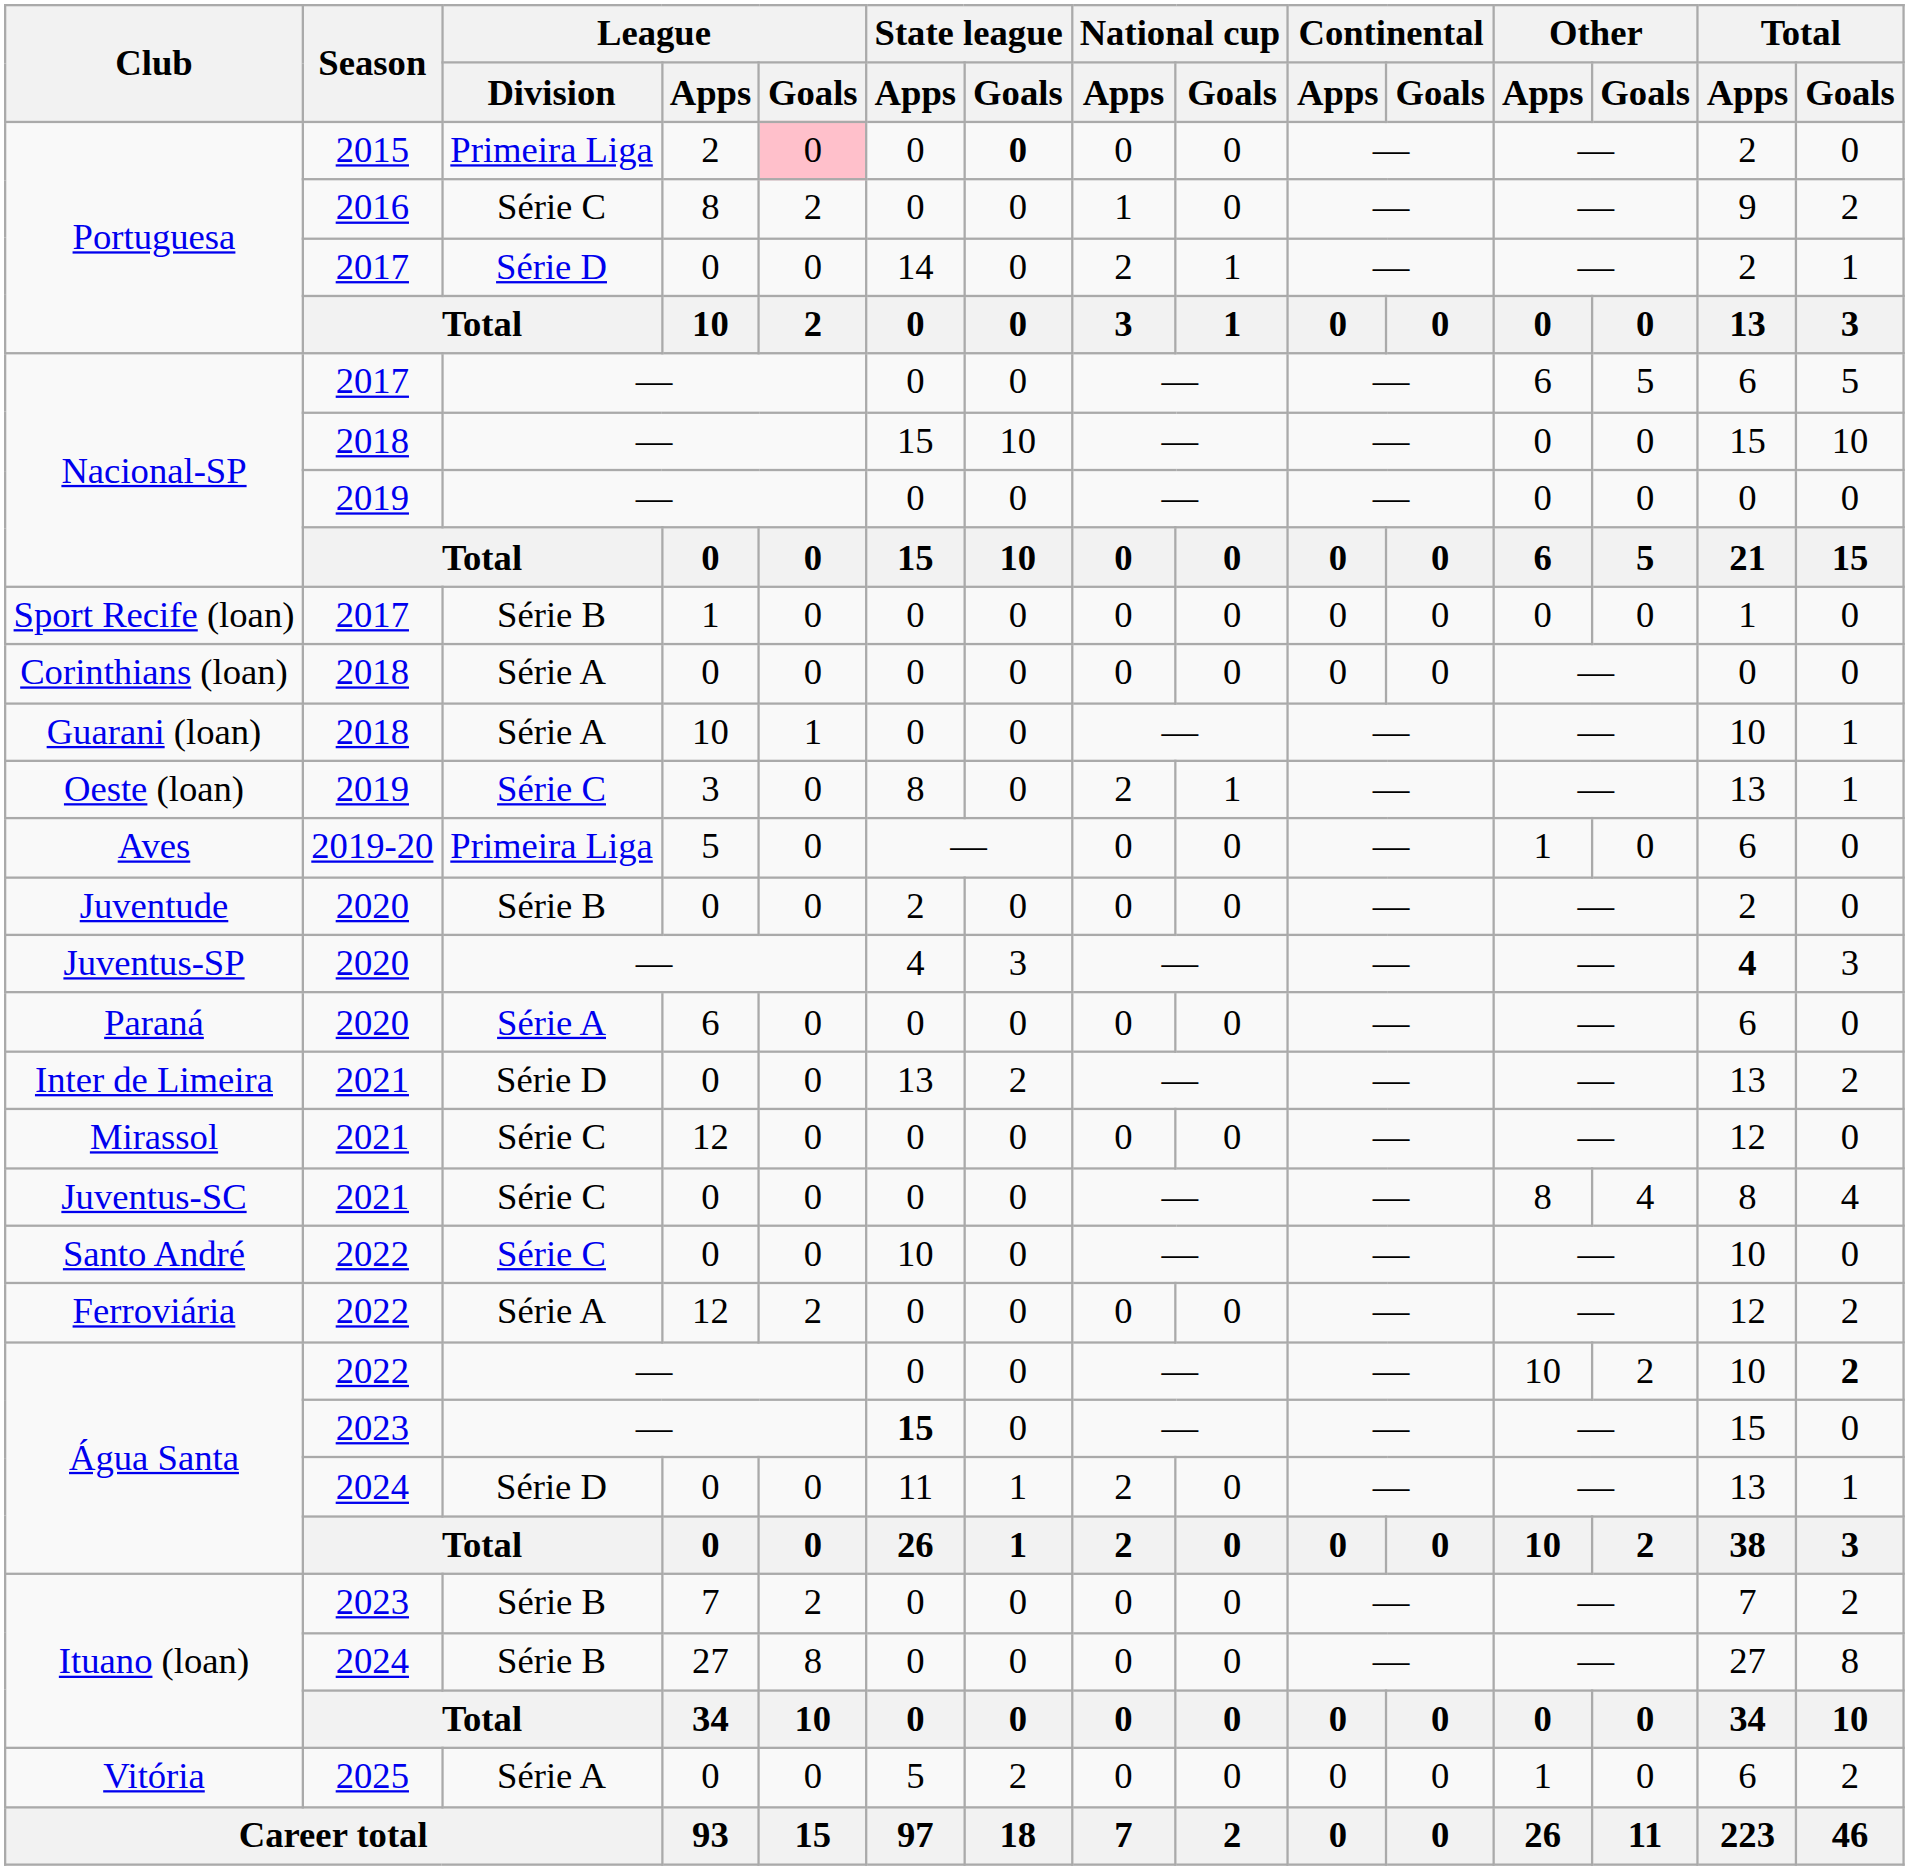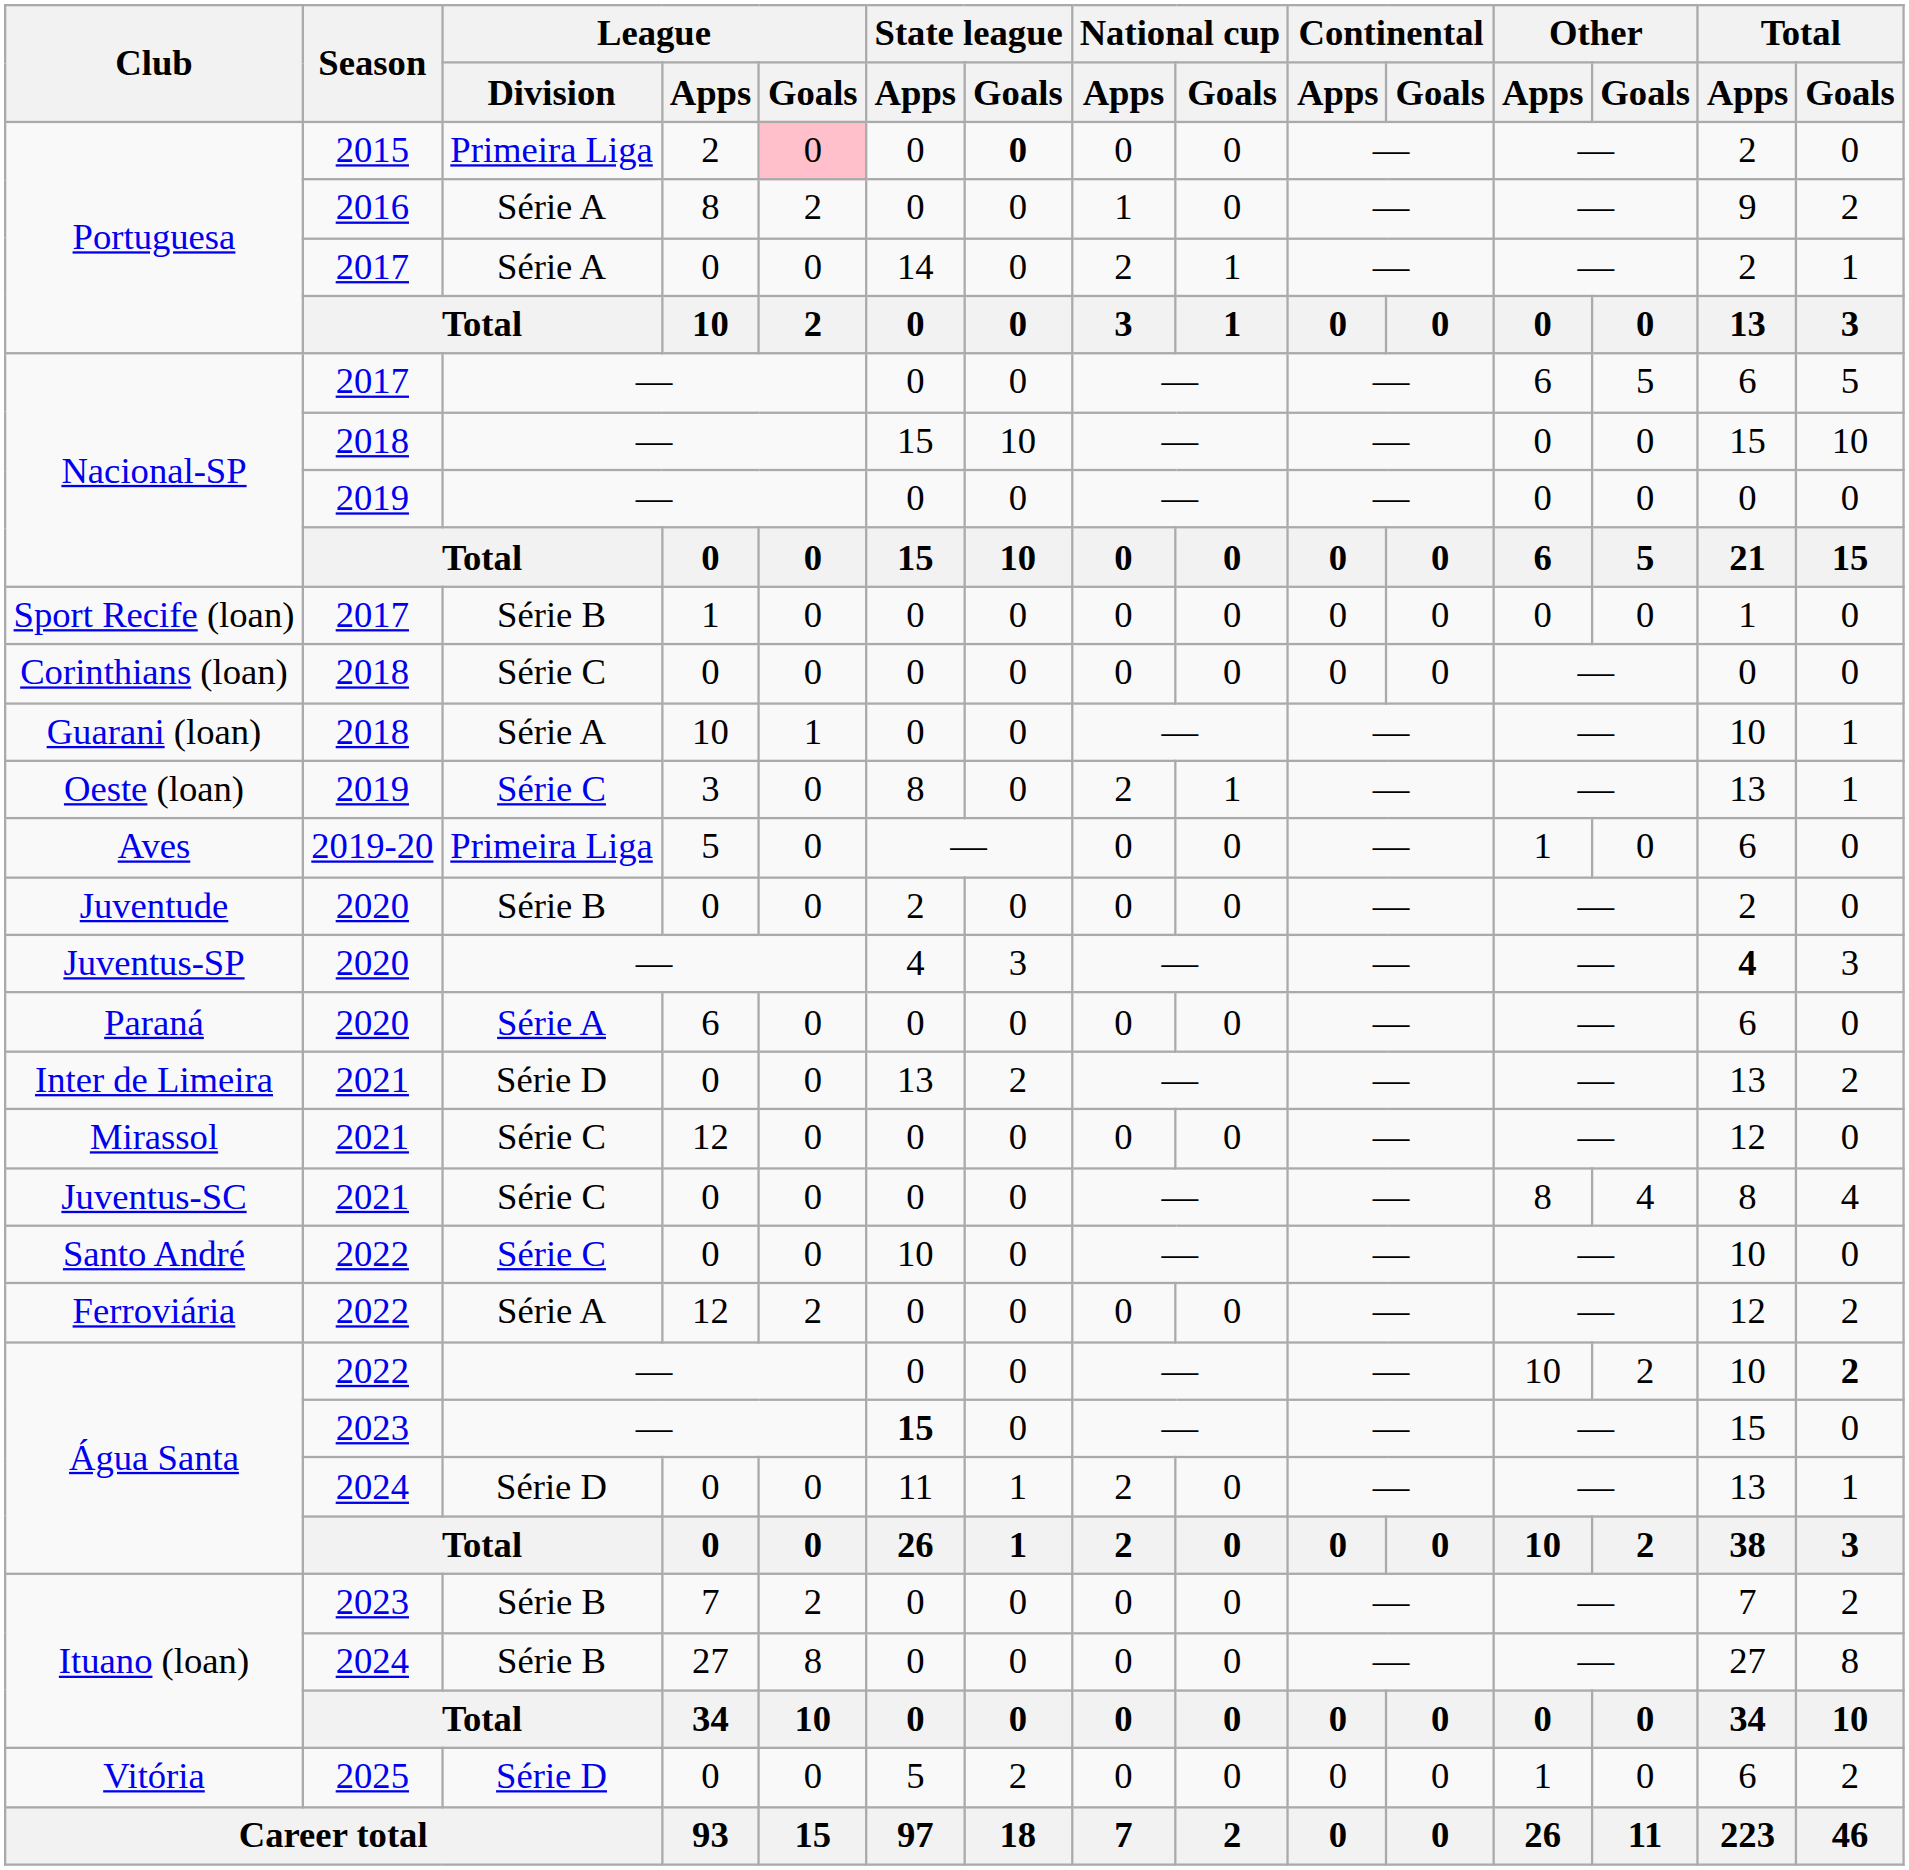Portuguesa / 2016 | League / Division: Série C -> Série A
Portuguesa / 2017 | League / Division: Série D -> Série A
Corinthians (loan) | League / Division: Série A -> Série C
Vitória | League / Division: Série A -> Série D
